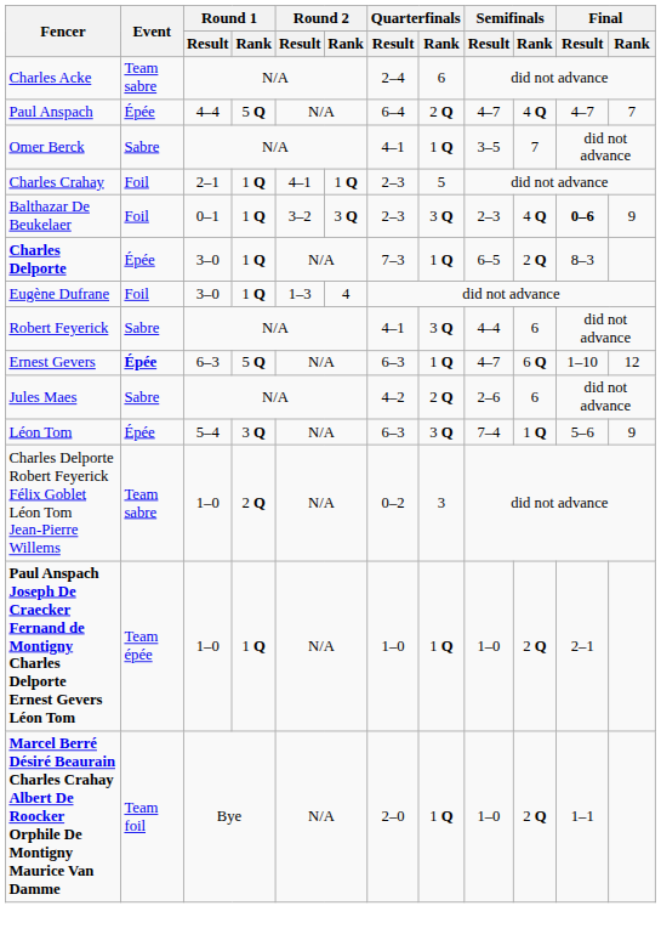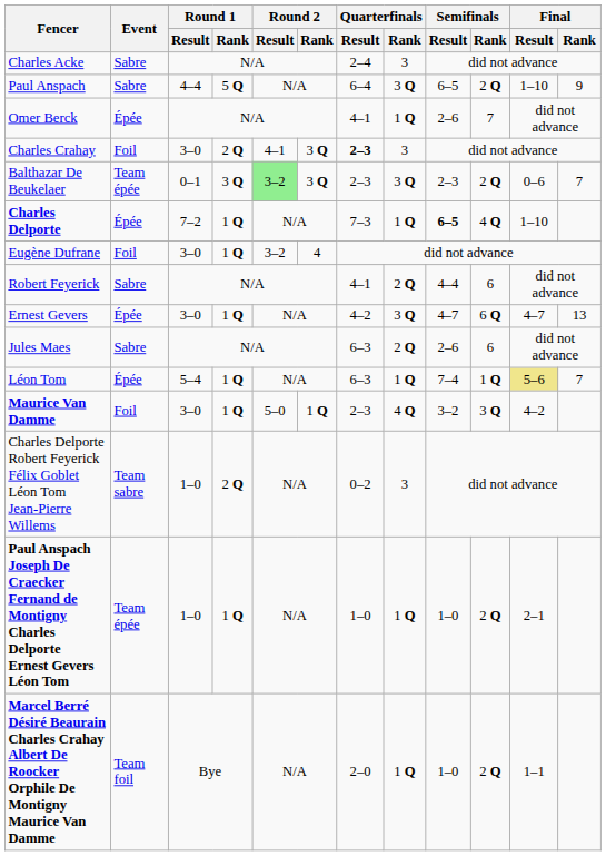Charles Acke | Event: Team sabre -> Sabre
Charles Acke | Quarterfinals / Rank: 6 -> 3
Paul Anspach | Event: Épée -> Sabre
Paul Anspach | Quarterfinals / Rank: 2 Q -> 3 Q
Paul Anspach | Semifinals / Result: 4–7 -> 6–5
Paul Anspach | Semifinals / Rank: 4 Q -> 2 Q
Paul Anspach | Final / Result: 4–7 -> 1–10
Paul Anspach | Final / Rank: 7 -> 9
Omer Berck | Event: Sabre -> Épée
Omer Berck | Semifinals / Result: 3–5 -> 2–6
Charles Crahay | Round 1 / Result: 2–1 -> 3–0
Charles Crahay | Round 1 / Rank: 1 Q -> 2 Q
Charles Crahay | Round 2 / Rank: 1 Q -> 3 Q
Charles Crahay | Quarterfinals / Result: normal -> bold
Charles Crahay | Quarterfinals / Rank: 5 -> 3
Balthazar De Beukelaer | Event: Foil -> Team épée
Balthazar De Beukelaer | Round 1 / Rank: 1 Q -> 3 Q
Balthazar De Beukelaer | Round 2 / Result: no background -> lightgreen background
Balthazar De Beukelaer | Semifinals / Rank: 4 Q -> 2 Q
Balthazar De Beukelaer | Final / Result: bold -> normal
Balthazar De Beukelaer | Final / Rank: 9 -> 7
Charles Delporte | Round 1 / Result: 3–0 -> 7–2
Charles Delporte | Semifinals / Result: normal -> bold
Charles Delporte | Semifinals / Rank: 2 Q -> 4 Q
Charles Delporte | Final / Result: 8–3 -> 1–10
Eugène Dufrane | Round 2 / Result: 1–3 -> 3–2
Robert Feyerick | Quarterfinals / Rank: 3 Q -> 2 Q
Ernest Gevers | Event: bold -> normal
Ernest Gevers | Round 1 / Result: 6–3 -> 3–0
Ernest Gevers | Round 1 / Rank: 5 Q -> 1 Q
Ernest Gevers | Quarterfinals / Result: 6–3 -> 4–2
Ernest Gevers | Quarterfinals / Rank: 1 Q -> 3 Q
Ernest Gevers | Final / Result: 1–10 -> 4–7
Ernest Gevers | Final / Rank: 12 -> 13
Jules Maes | Quarterfinals / Result: 4–2 -> 6–3
Léon Tom | Round 1 / Rank: 3 Q -> 1 Q
Léon Tom | Quarterfinals / Rank: 3 Q -> 1 Q
Léon Tom | Final / Result: no background -> khaki background
Léon Tom | Final / Rank: 9 -> 7
+ row: Maurice Van Damme | Foil | 3–0 | 1 Q | 5–0 | 1 Q | 2–3 | 4 Q | 3–2 | 3 Q | 4–2
